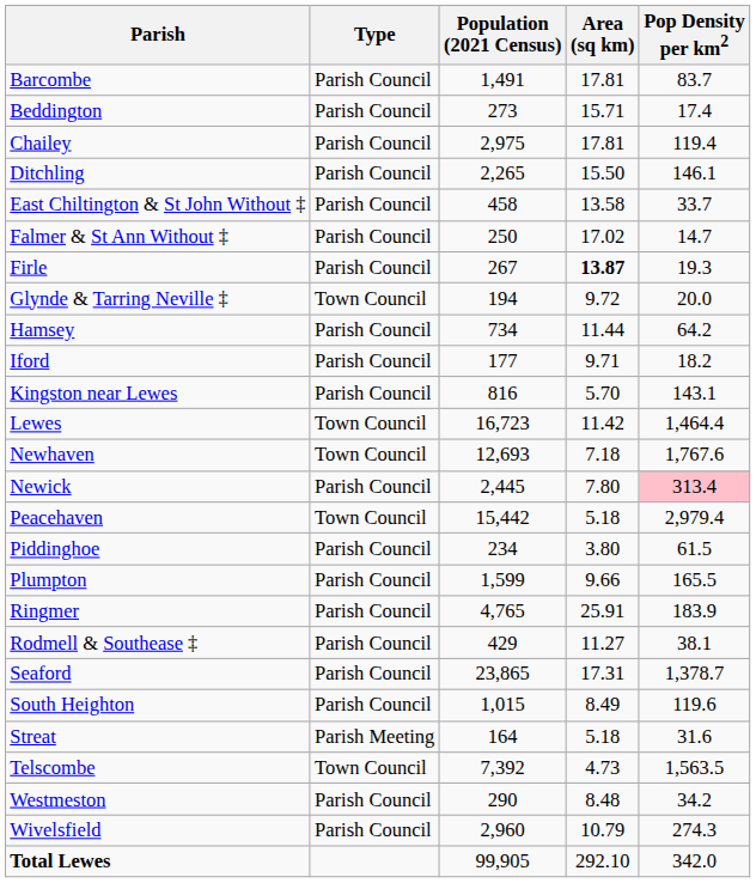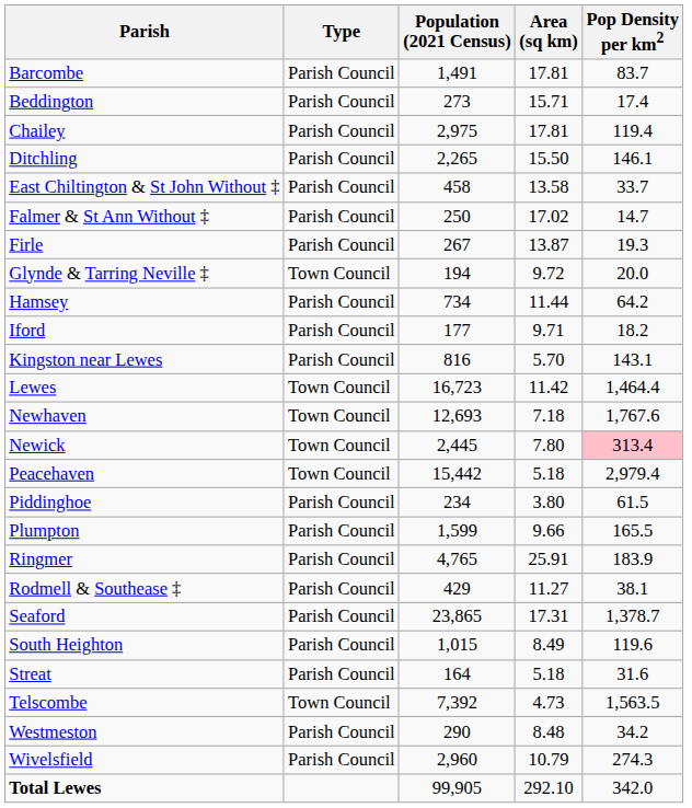Firle | Area (sq km): bold -> normal
Newick | Type: Parish Council -> Town Council
Streat | Type: Parish Meeting -> Parish Council
